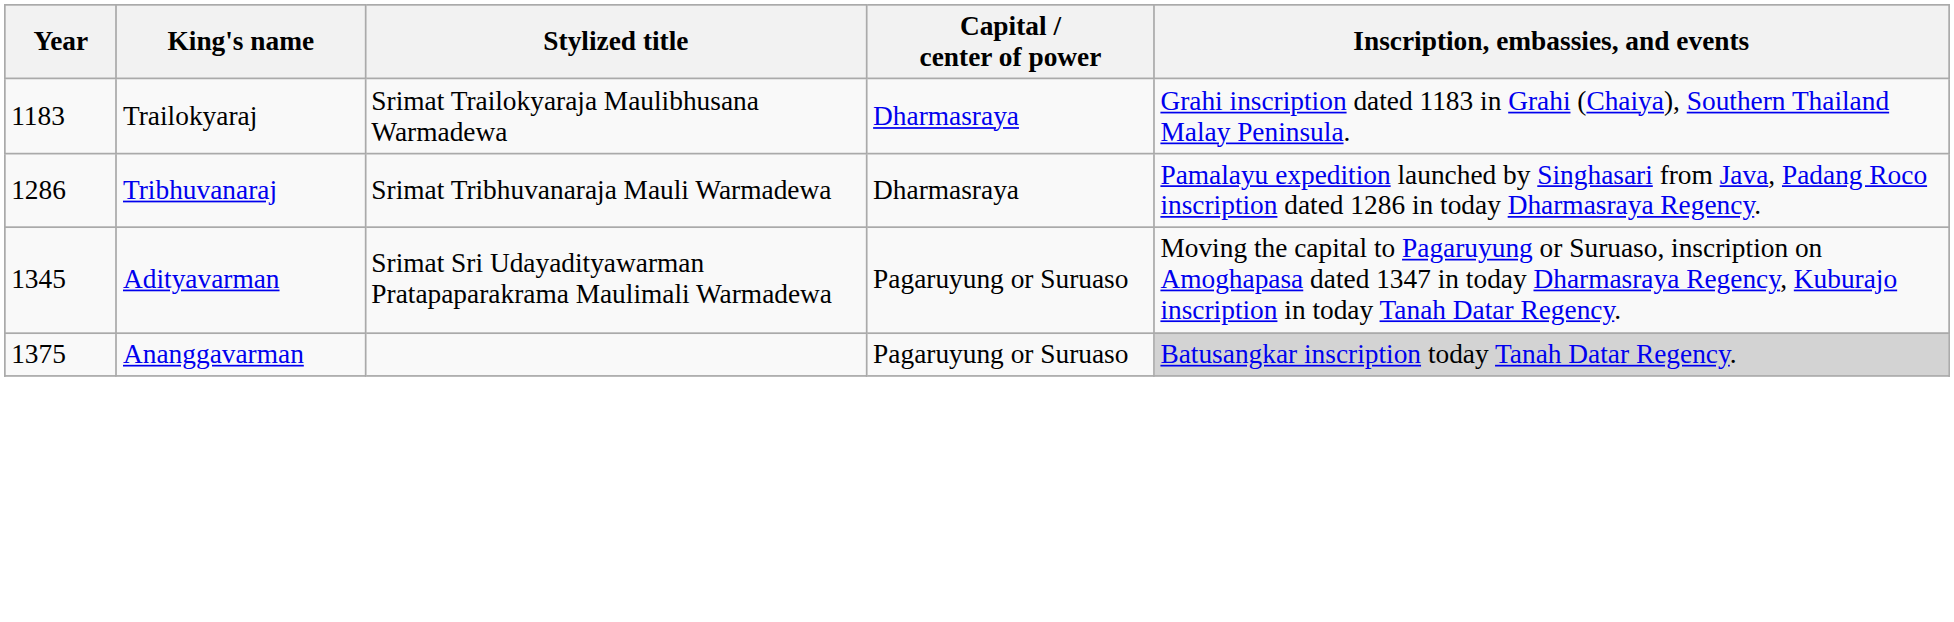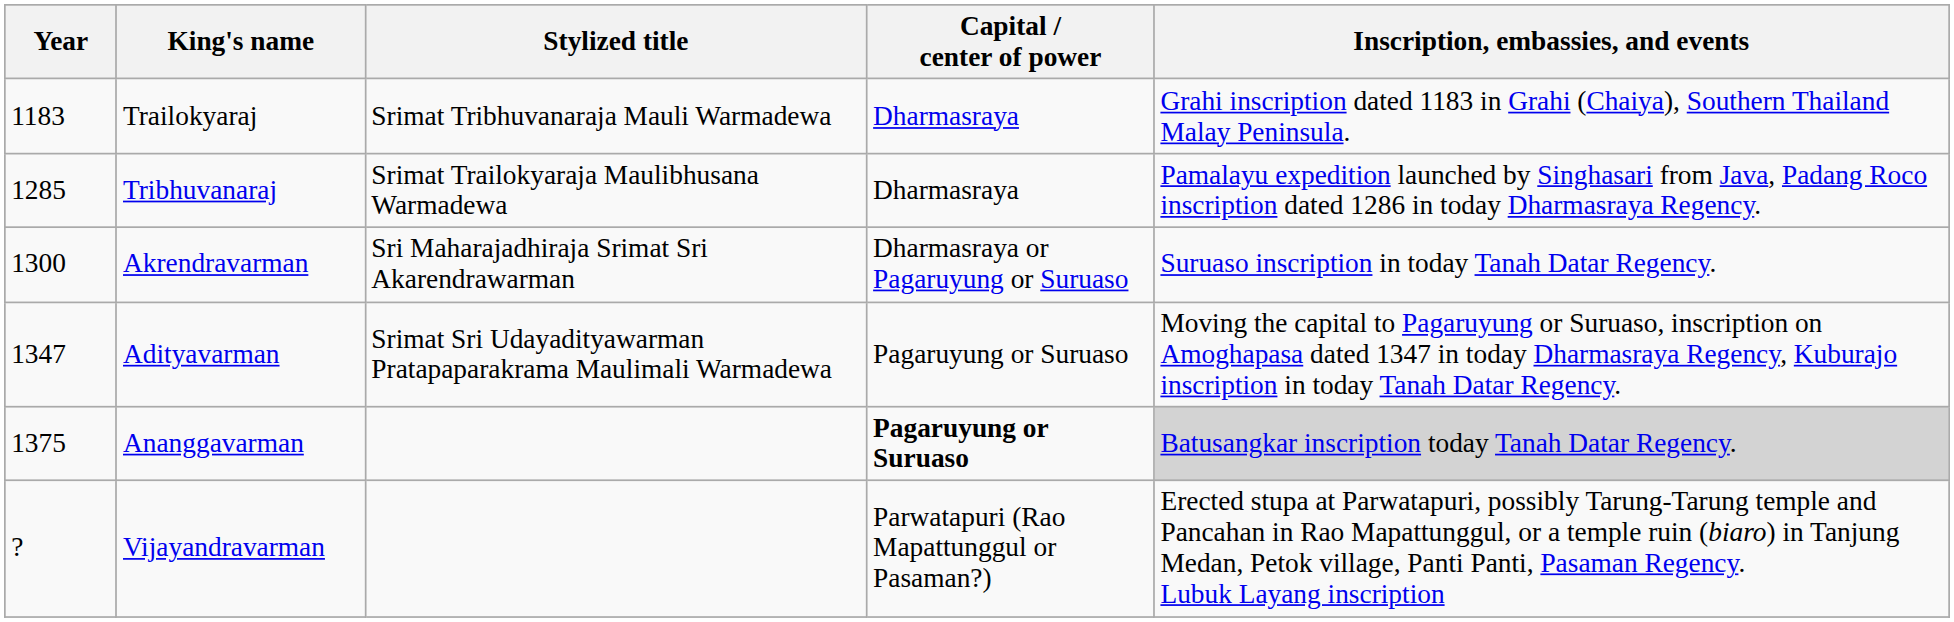Trailokyaraj | Stylized title: Srimat Trailokyaraja Maulibhusana Warmadewa -> Srimat Tribhuvanaraja Mauli Warmadewa
Tribhuvanaraj | Year: 1286 -> 1285
Tribhuvanaraj | Stylized title: Srimat Tribhuvanaraja Mauli Warmadewa -> Srimat Trailokyaraja Maulibhusana Warmadewa
+ row: 1300 | Akrendravarman | Sri Maharajadhiraja Srimat Sri Akarendrawarman | Dharmasraya or Pagaruyung or Suruaso | Suruaso inscription in today Tanah Datar Regency.
Adityavarman | Year: 1345 -> 1347
Ananggavarman | Capital / center of power: normal -> bold
+ row: ? | Vijayandravarman | Parwatapuri (Rao Mapattunggul or Pasaman?) | Erected stupa at Parwatapuri, possibly Tarung-Tarung temple and Pancahan in Rao Mapattunggul, or a temple ruin (biaro) in Tanjung Medan, Petok village, Panti Panti, Pasaman Regency. Lubuk Layang inscription
